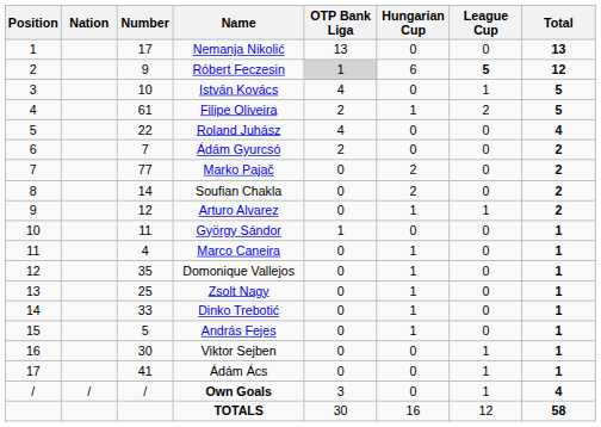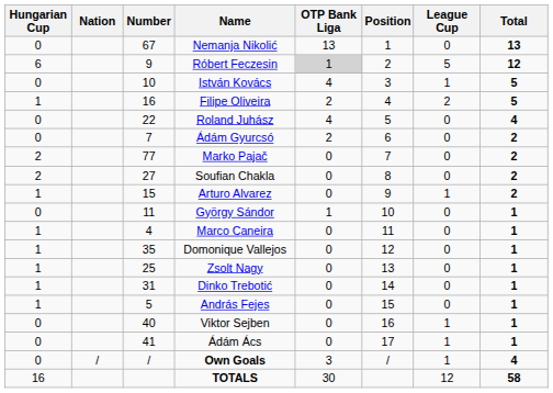columns swapped: Position <-> Hungarian Cup
Nemanja Nikolić | Number: 17 -> 67
Róbert Feczesin | League Cup: bold -> normal
Filipe Oliveira | Number: 61 -> 16
Soufian Chakla | Number: 14 -> 27
Arturo Alvarez | Number: 12 -> 15
Dinko Trebotić | Number: 33 -> 31
Viktor Sejben | Number: 30 -> 40
